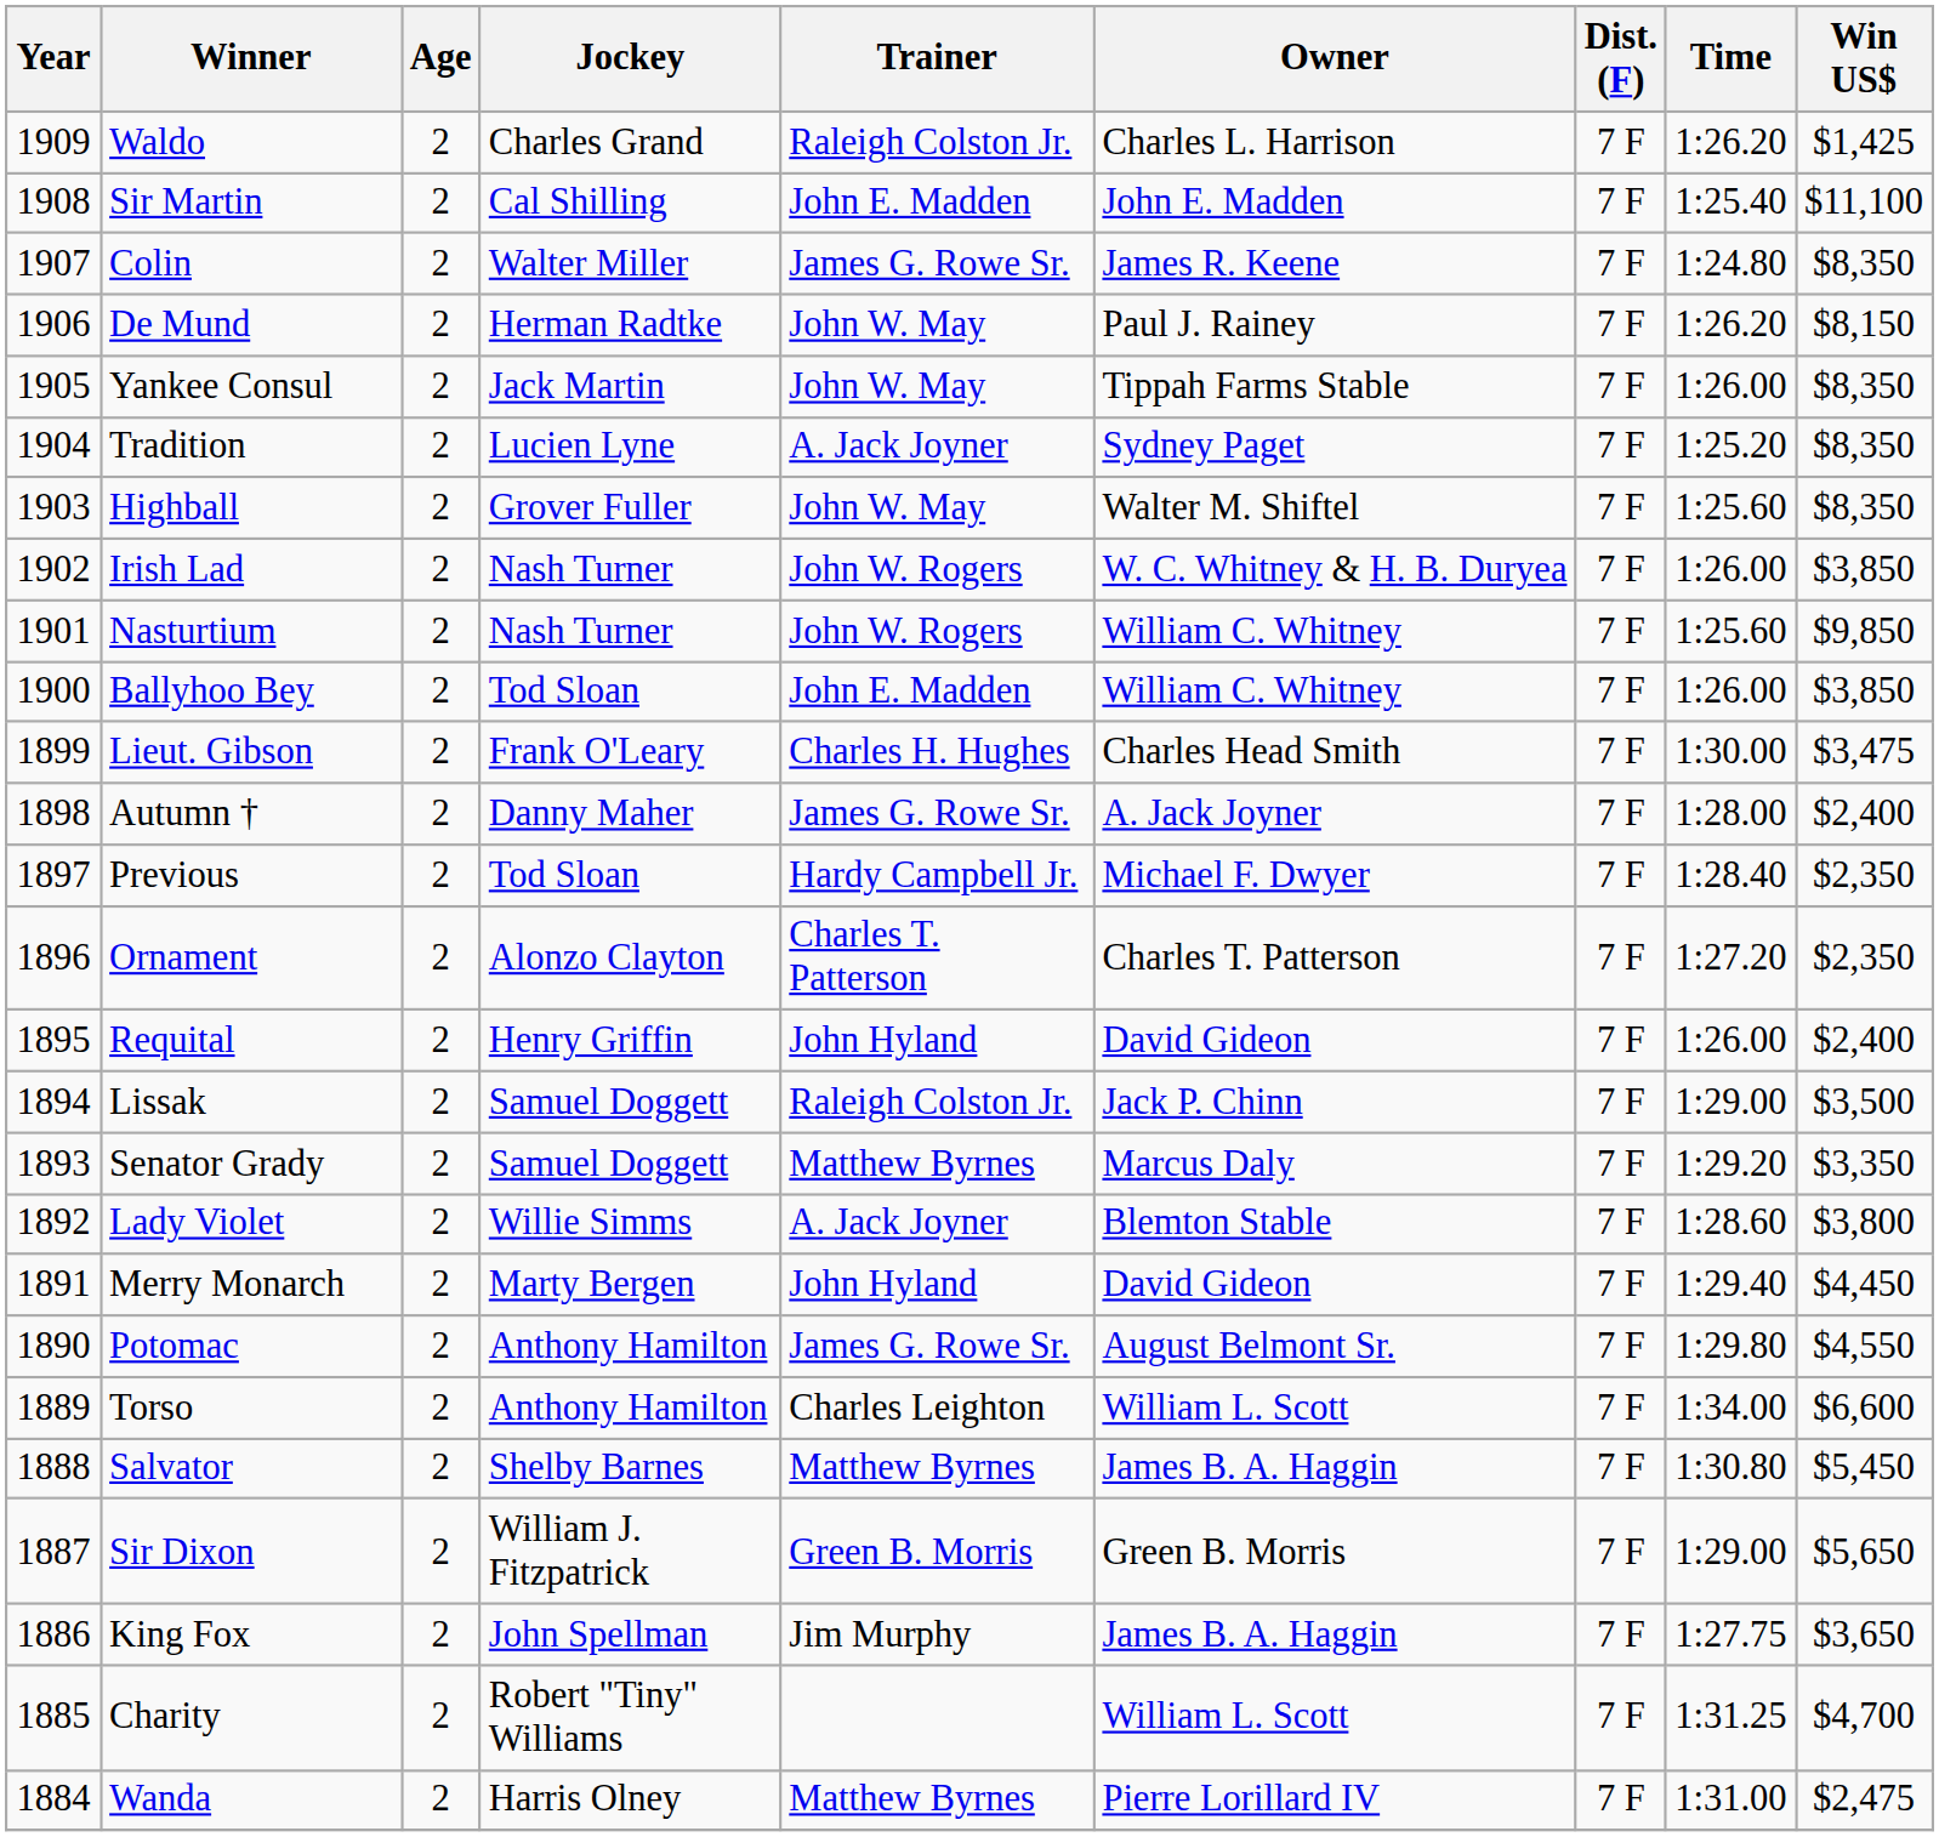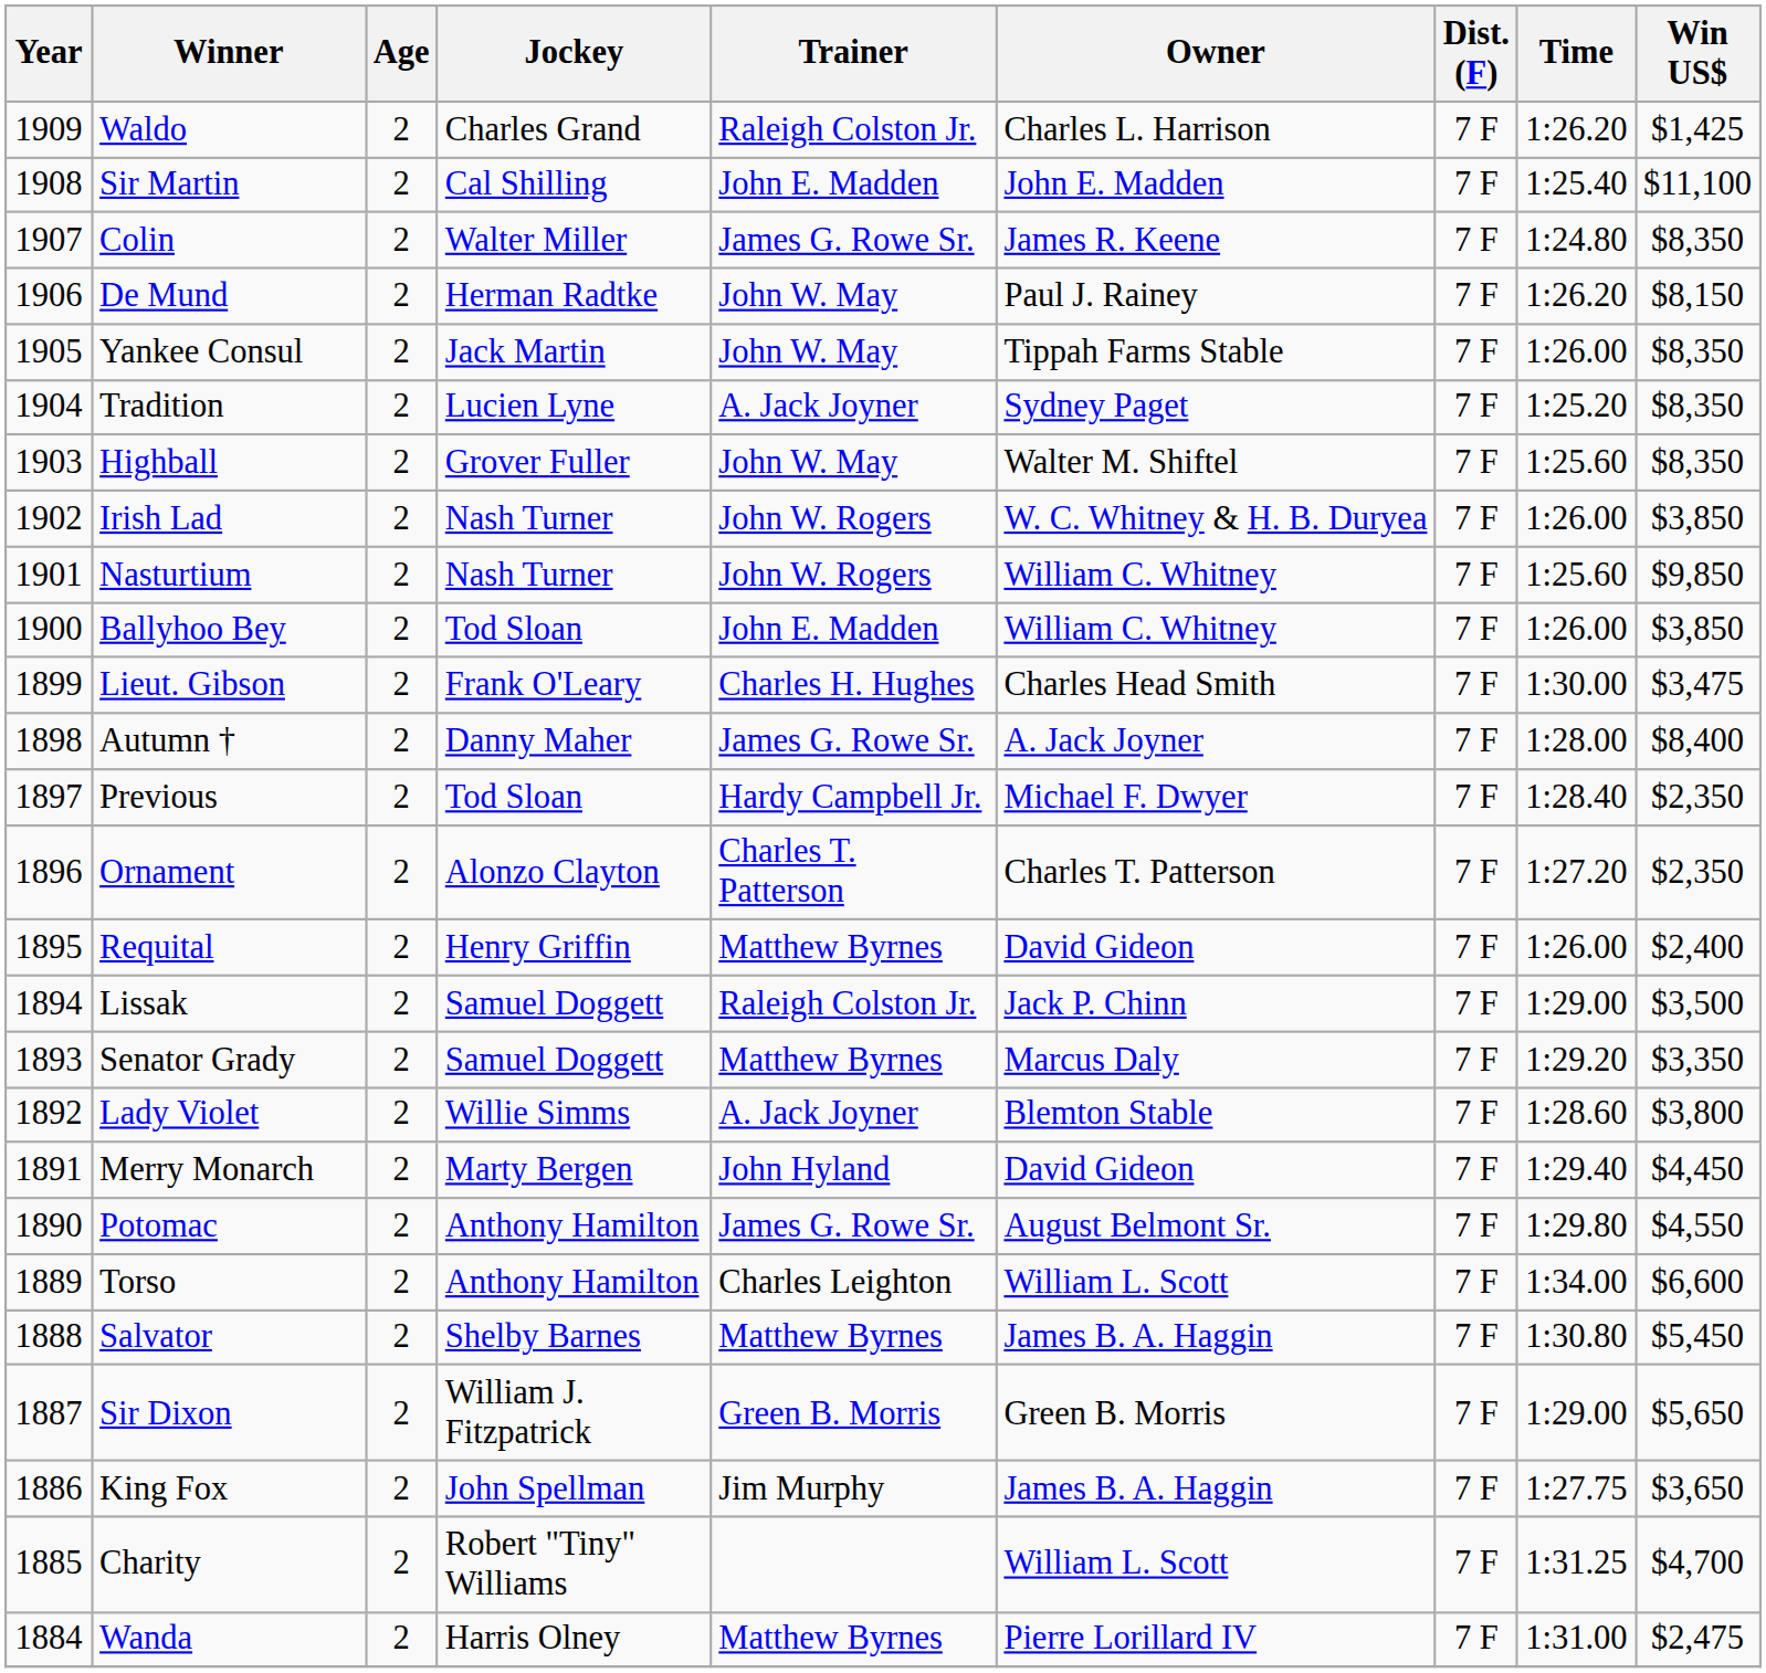Autumn † | Win US$: $2,400 -> $8,400
Requital | Trainer: John Hyland -> Matthew Byrnes
